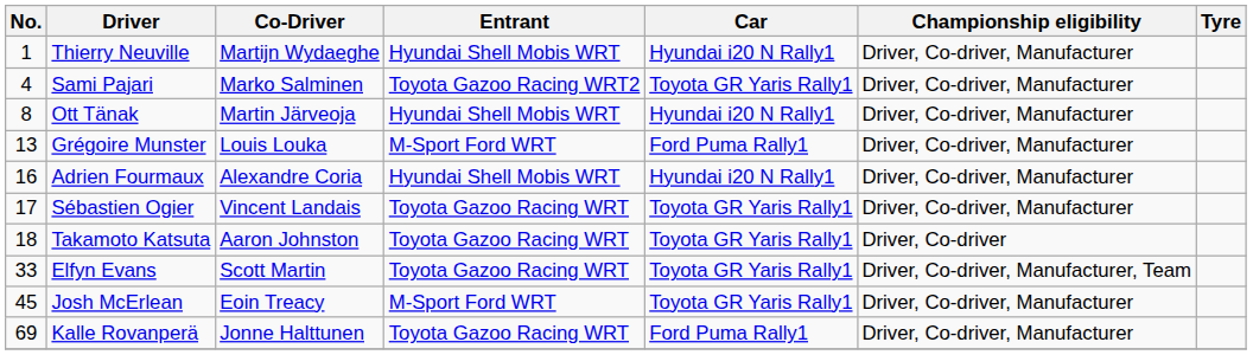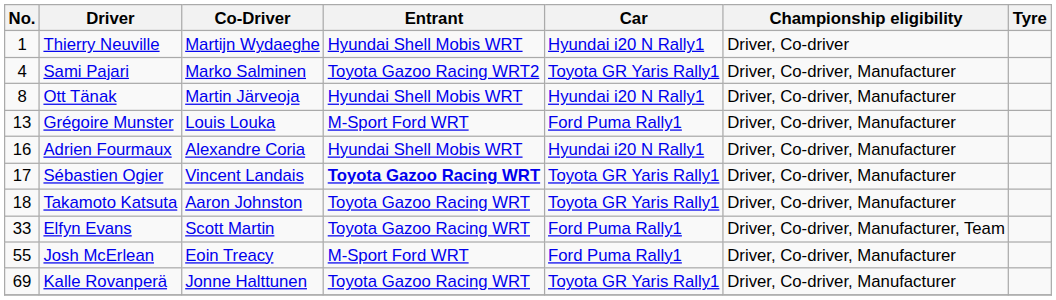Thierry Neuville | Championship eligibility: Driver, Co-driver, Manufacturer -> Driver, Co-driver
Sébastien Ogier | Entrant: normal -> bold
Takamoto Katsuta | Championship eligibility: Driver, Co-driver -> Driver, Co-driver, Manufacturer
Elfyn Evans | Car: Toyota GR Yaris Rally1 -> Ford Puma Rally1
Josh McErlean | No.: 45 -> 55
Josh McErlean | Car: Toyota GR Yaris Rally1 -> Ford Puma Rally1
Kalle Rovanperä | Car: Ford Puma Rally1 -> Toyota GR Yaris Rally1
